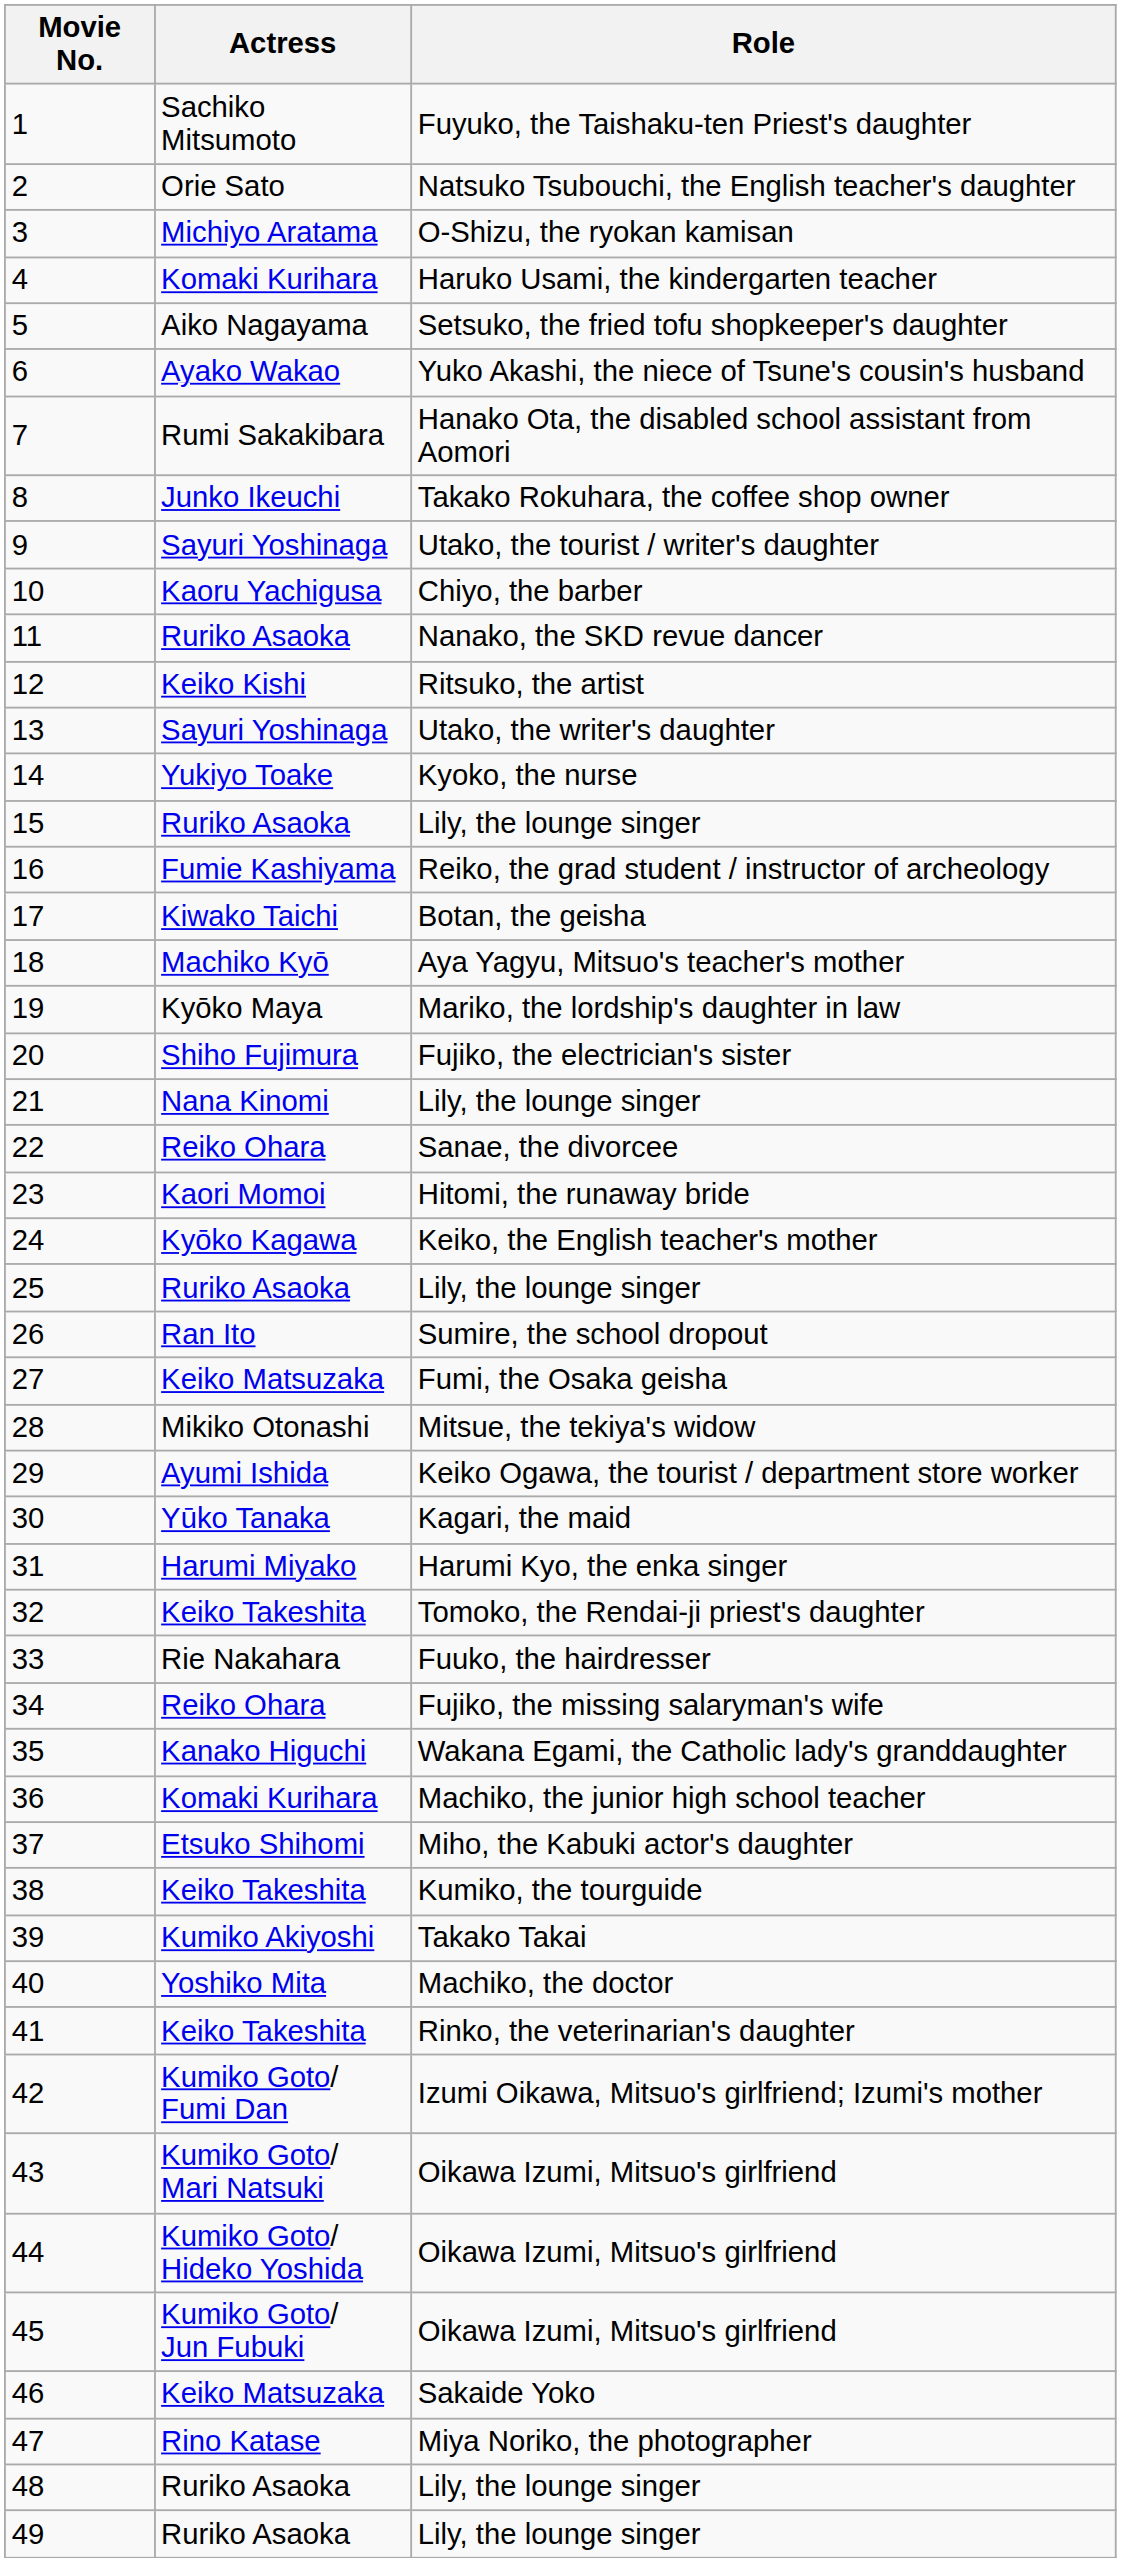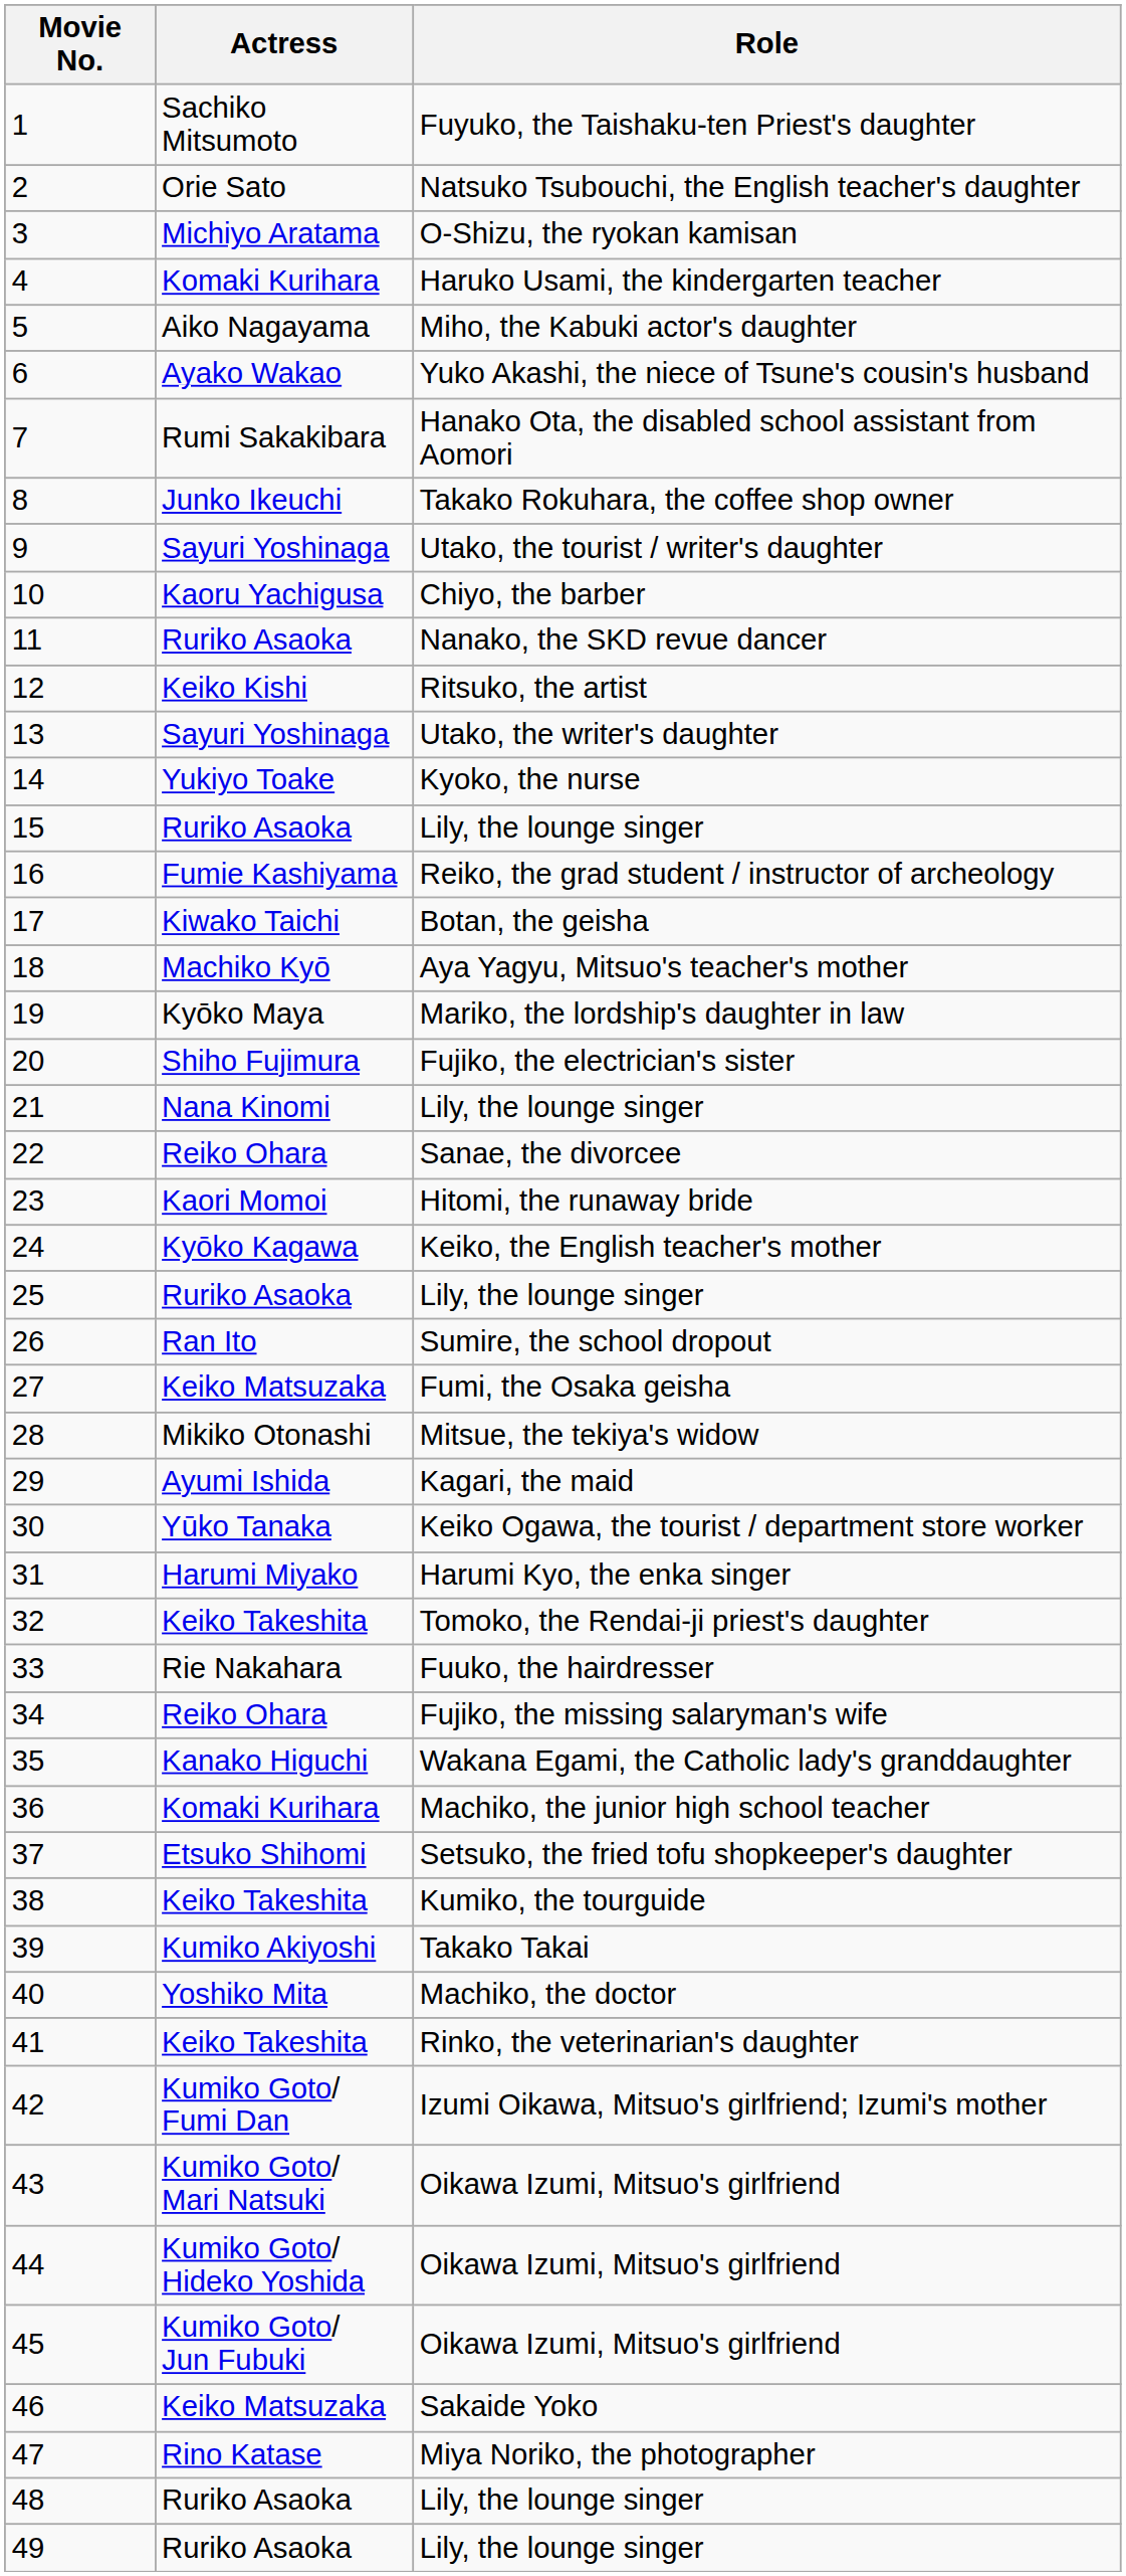5 | Role: Setsuko, the fried tofu shopkeeper's daughter -> Miho, the Kabuki actor's daughter
29 | Role: Keiko Ogawa, the tourist / department store worker -> Kagari, the maid
30 | Role: Kagari, the maid -> Keiko Ogawa, the tourist / department store worker
37 | Role: Miho, the Kabuki actor's daughter -> Setsuko, the fried tofu shopkeeper's daughter
